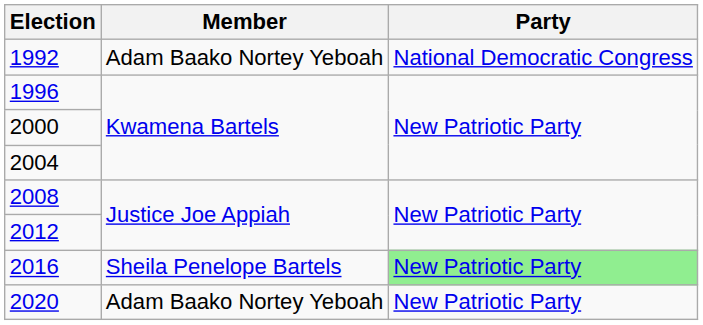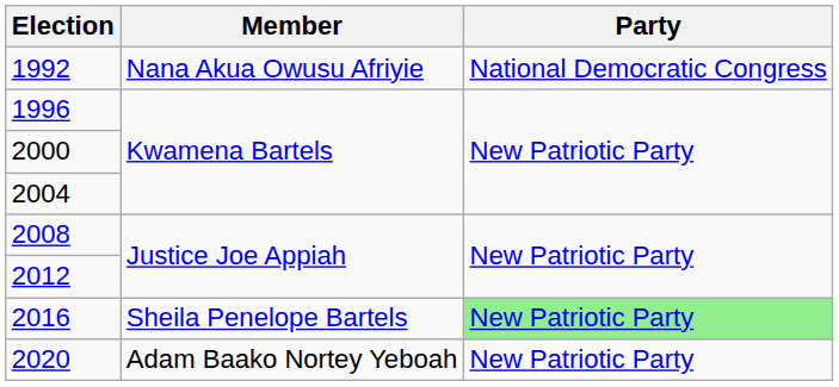1992 | Member: Adam Baako Nortey Yeboah -> Nana Akua Owusu Afriyie
